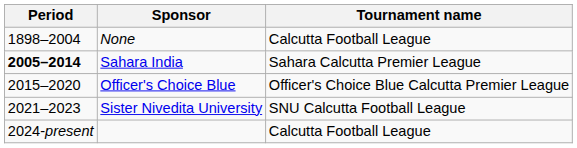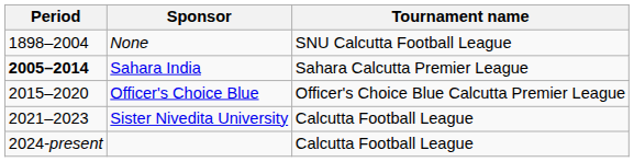None | Tournament name: Calcutta Football League -> SNU Calcutta Football League
Sister Nivedita University | Tournament name: SNU Calcutta Football League -> Calcutta Football League
